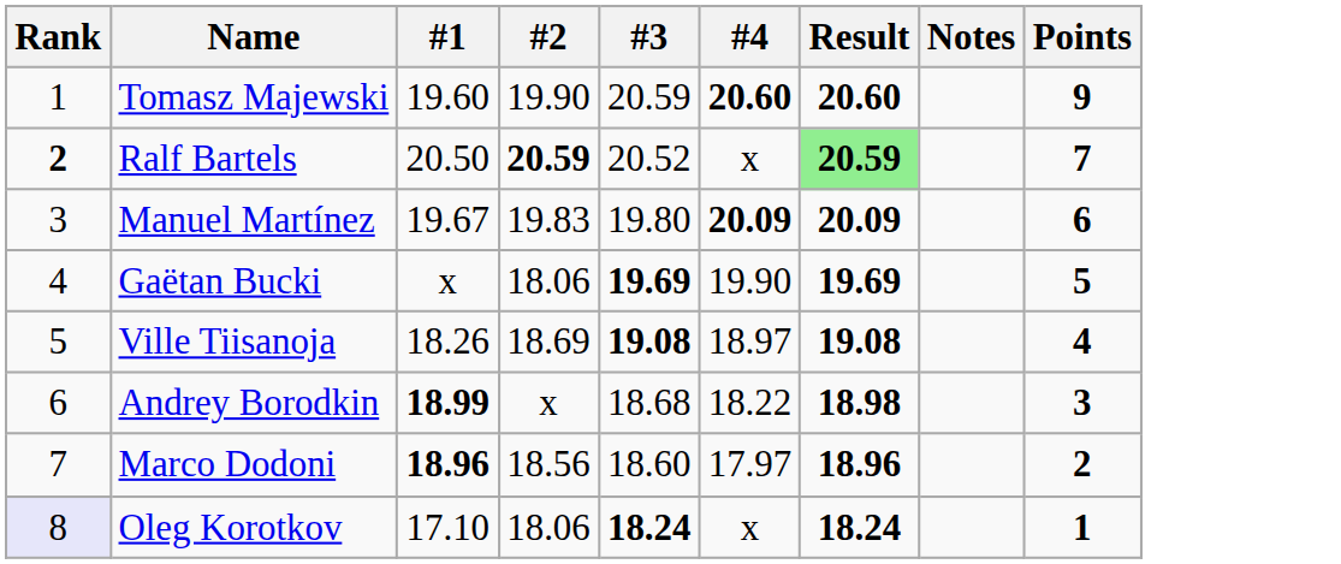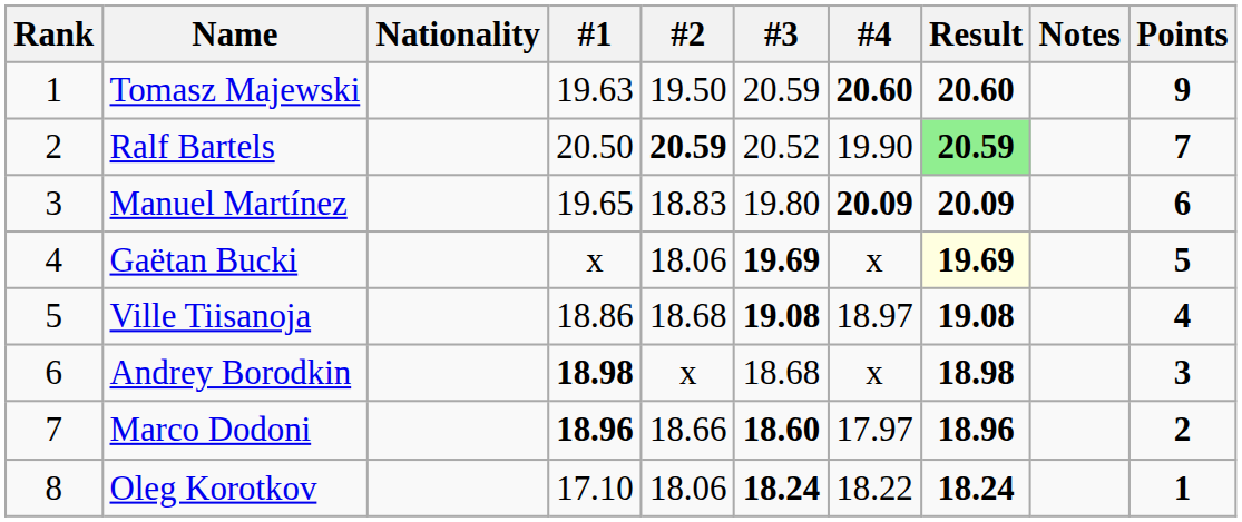+ column: Nationality
Tomasz Majewski | #1: 19.60 -> 19.63
Tomasz Majewski | #2: 19.90 -> 19.50
Ralf Bartels | Rank: bold -> normal
Ralf Bartels | #4: x -> 19.90
Manuel Martínez | #1: 19.67 -> 19.65
Manuel Martínez | #2: 19.83 -> 18.83
Gaëtan Bucki | #4: 19.90 -> x
Gaëtan Bucki | Result: no background -> lightyellow background
Ville Tiisanoja | #1: 18.26 -> 18.86
Ville Tiisanoja | #2: 18.69 -> 18.68
Andrey Borodkin | #1: 18.99 -> 18.98
Andrey Borodkin | #4: 18.22 -> x
Marco Dodoni | #2: 18.56 -> 18.66
Marco Dodoni | #3: normal -> bold
Oleg Korotkov | Rank: lavender background -> no background
Oleg Korotkov | #4: x -> 18.22
